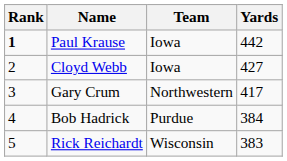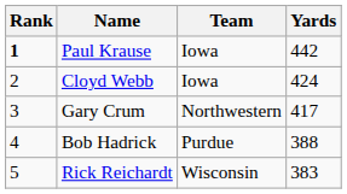Cloyd Webb | Yards: 427 -> 424
Bob Hadrick | Yards: 384 -> 388
